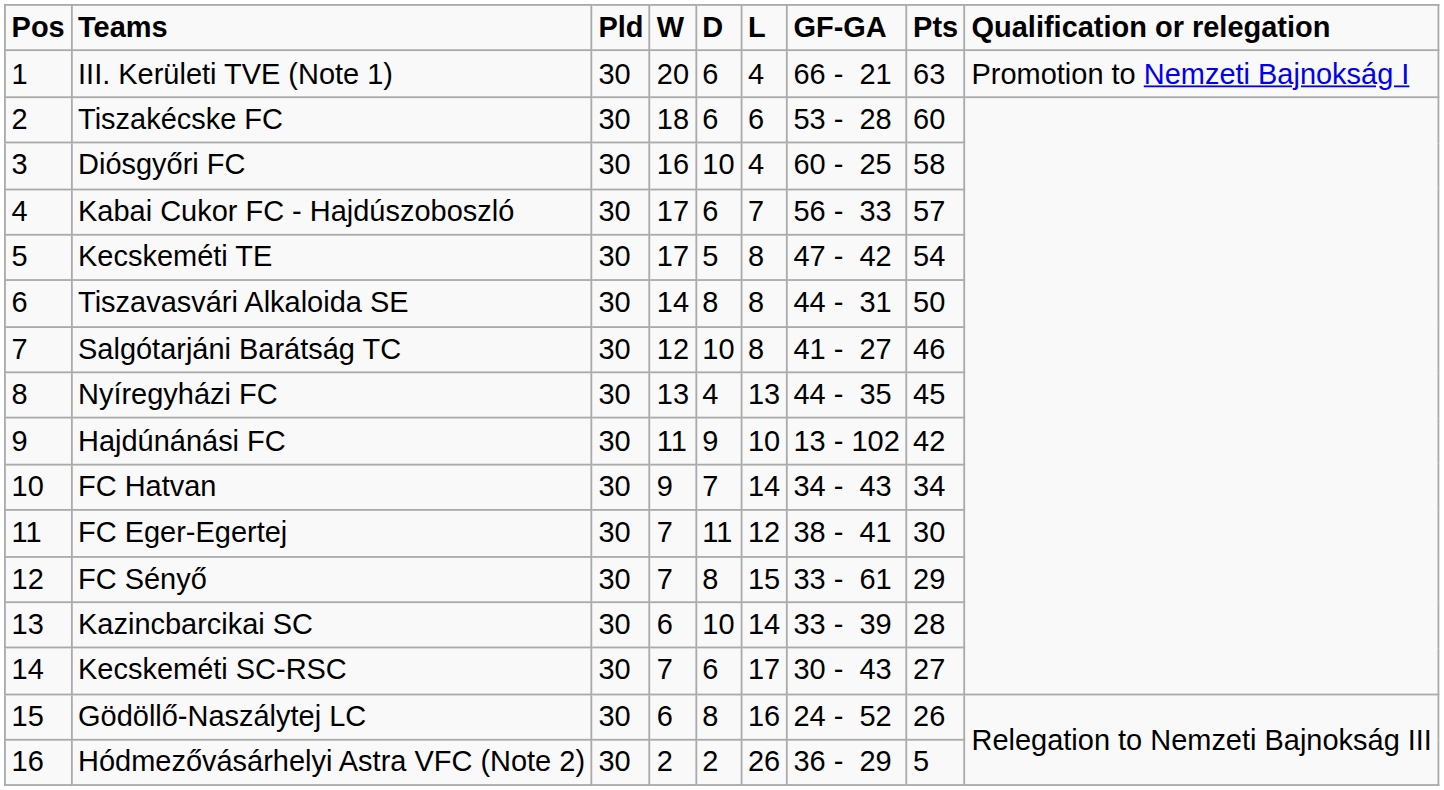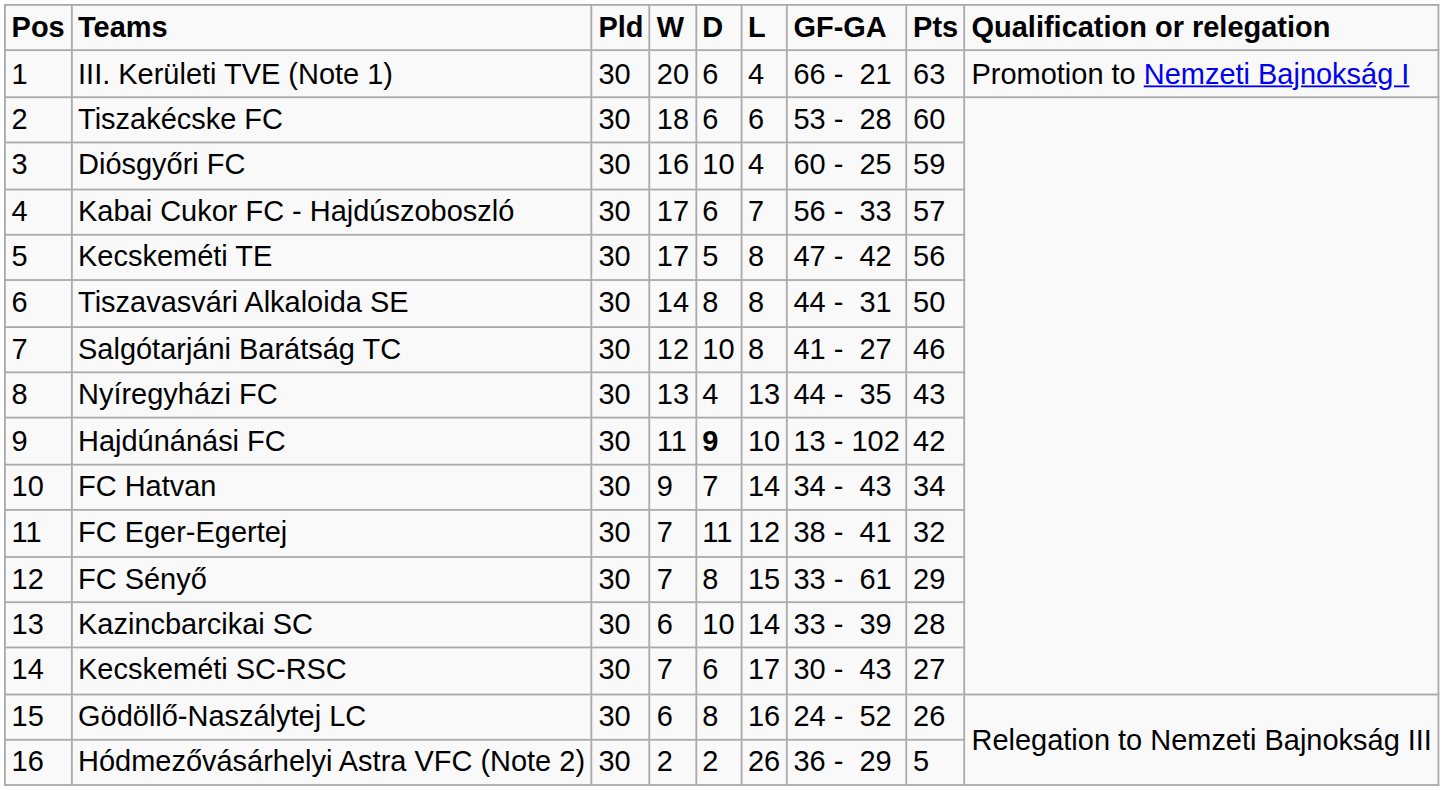Diósgyőri FC | Pts: 58 -> 59
Kecskeméti TE | Pts: 54 -> 56
Nyíregyházi FC | Pts: 45 -> 43
Hajdúnánási FC | D: normal -> bold
FC Eger-Egertej | Pts: 30 -> 32
